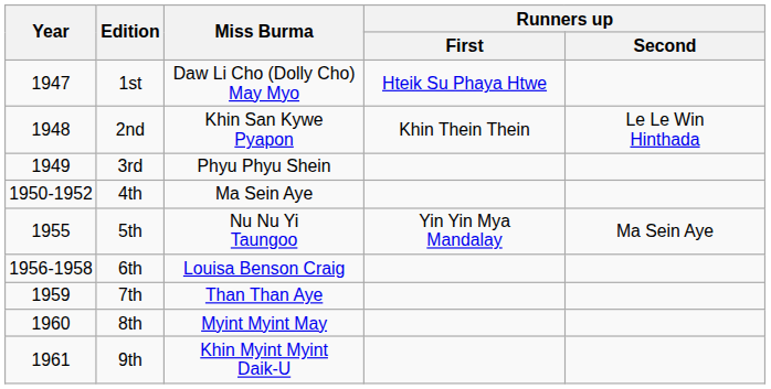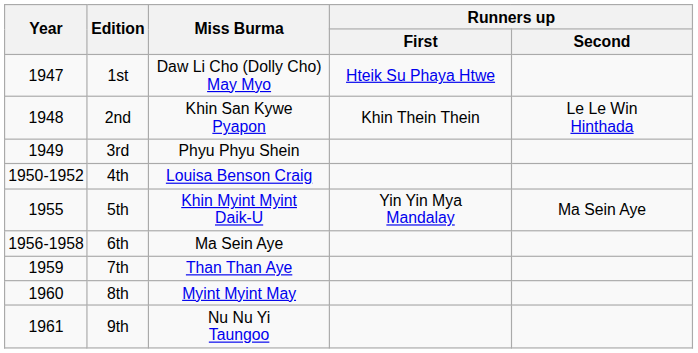4th | Miss Burma: Ma Sein Aye -> Louisa Benson Craig
5th | Miss Burma: Nu Nu Yi Taungoo -> Khin Myint Myint Daik-U
6th | Miss Burma: Louisa Benson Craig -> Ma Sein Aye
9th | Miss Burma: Khin Myint Myint Daik-U -> Nu Nu Yi Taungoo
